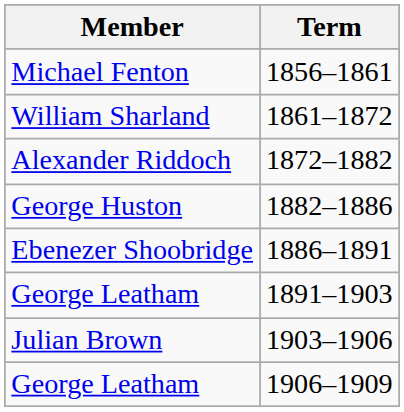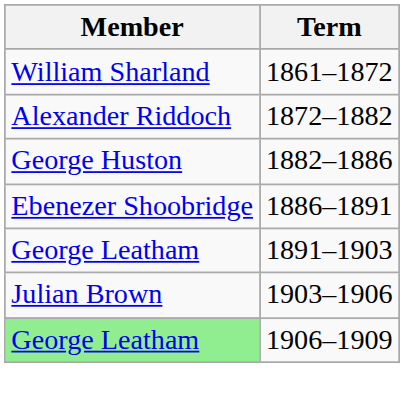- row: Michael Fenton | 1856–1861
1906–1909 | Member: no background -> lightgreen background
